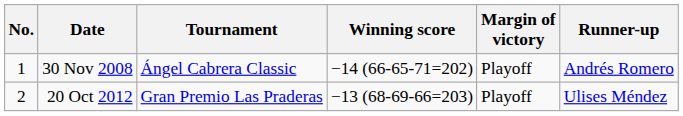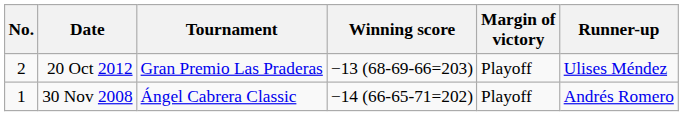rows swapped: 30 Nov 2008 <-> 20 Oct 2012
